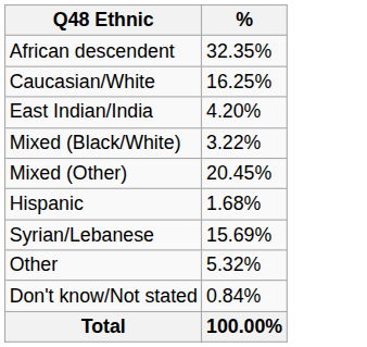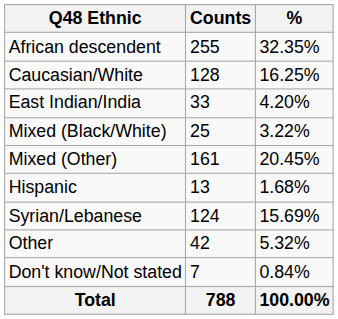+ column: Counts | 255 | 128 | 33 | 25 | 161 | 13 | 124 | 42 | 7 | 788
